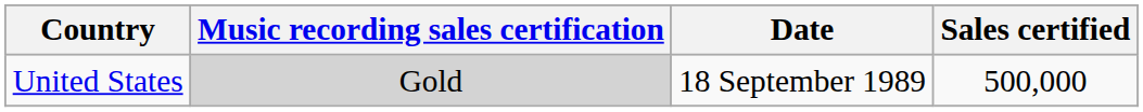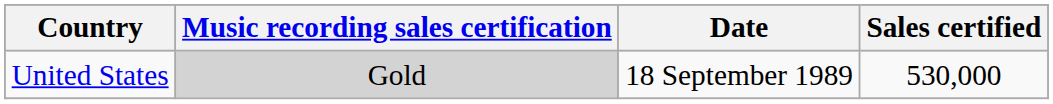United States | Sales certified: 500,000 -> 530,000
